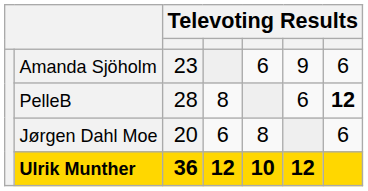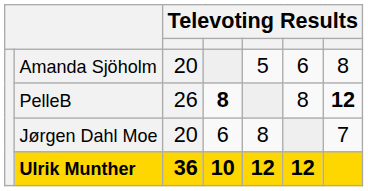Amanda Sjöholm | column 3: 23 -> 20
Amanda Sjöholm | column 5: 6 -> 5
Amanda Sjöholm | column 6: 9 -> 6
Amanda Sjöholm | column 7: 6 -> 8
PelleB | column 3: 28 -> 26
PelleB | column 4: normal -> bold
PelleB | column 6: 6 -> 8
Jørgen Dahl Moe | column 7: 6 -> 7
Ulrik Munther | column 4: 12 -> 10
Ulrik Munther | column 5: 10 -> 12
